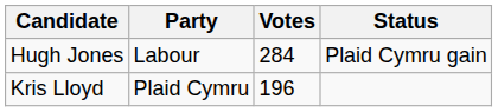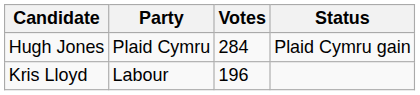Hugh Jones | Party: Labour -> Plaid Cymru
Kris Lloyd | Party: Plaid Cymru -> Labour
